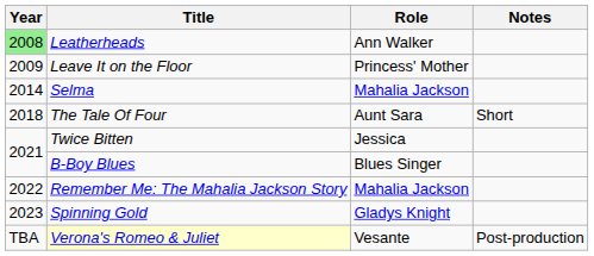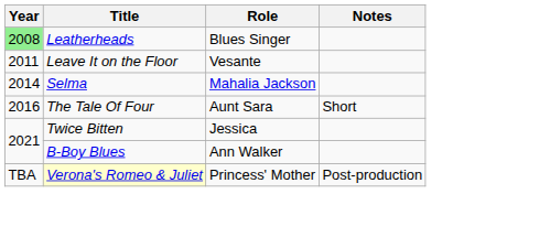Leatherheads | Role: Ann Walker -> Blues Singer
Leave It on the Floor | Year: 2009 -> 2011
Leave It on the Floor | Role: Princess' Mother -> Vesante
The Tale Of Four | Year: 2018 -> 2016
B-Boy Blues | Role: Blues Singer -> Ann Walker
- row: 2022 | Remember Me: The Mahalia Jackson Story | Mahalia Jackson
- row: 2023 | Spinning Gold | Gladys Knight
Verona's Romeo & Juliet | Role: Vesante -> Princess' Mother
